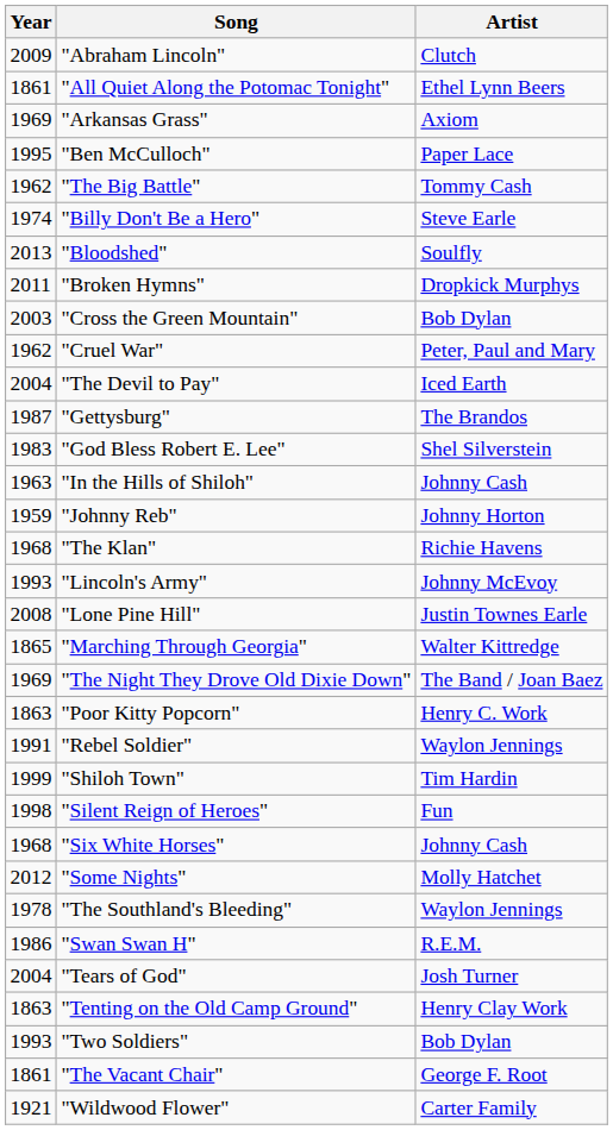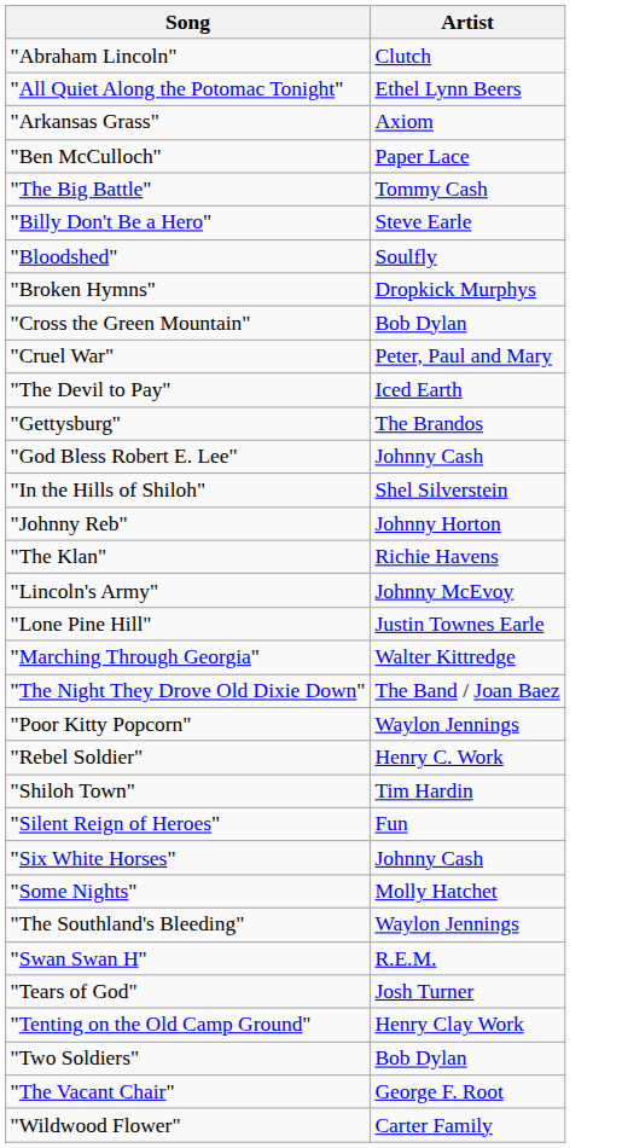- column: Year | 2009 | 1861 | 1969 | 1995 | 1962 | 1974 | 2013 | 2011 | 2003 | 1962 | 2004 | 1987 | 1983 | 1963 | 1959 | 1968 | 1993 | 2008 | 1865 | 1969 | 1863 | 1991 | 1999 | 1998 | 1968 | 2012 | 1978 | 1986 | 2004 | 1863 | 1993 | 1861 | 1921
"God Bless Robert E. Lee" | Artist: Shel Silverstein -> Johnny Cash
"In the Hills of Shiloh" | Artist: Johnny Cash -> Shel Silverstein
"Poor Kitty Popcorn" | Artist: Henry C. Work -> Waylon Jennings
"Rebel Soldier" | Artist: Waylon Jennings -> Henry C. Work
